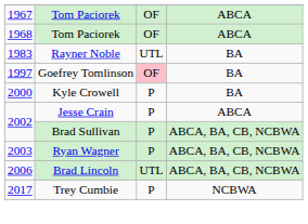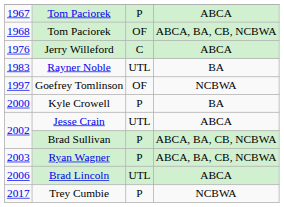1967 / Tom Paciorek | column 3: OF -> P
1968 / Tom Paciorek | column 4: ABCA -> ABCA, BA, CB, NCBWA
+ row: 1976 | Jerry Willeford | C | ABCA
Goefrey Tomlinson | column 3: pink background -> no background
Goefrey Tomlinson | column 4: BA -> NCBWA
Jesse Crain | column 3: P -> UTL
Brad Lincoln | column 4: ABCA, BA, CB, NCBWA -> ABCA
